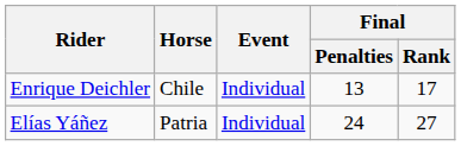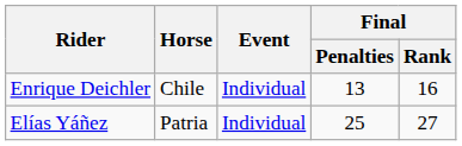Enrique Deichler | Final / Rank: 17 -> 16
Elías Yáñez | Final / Penalties: 24 -> 25
